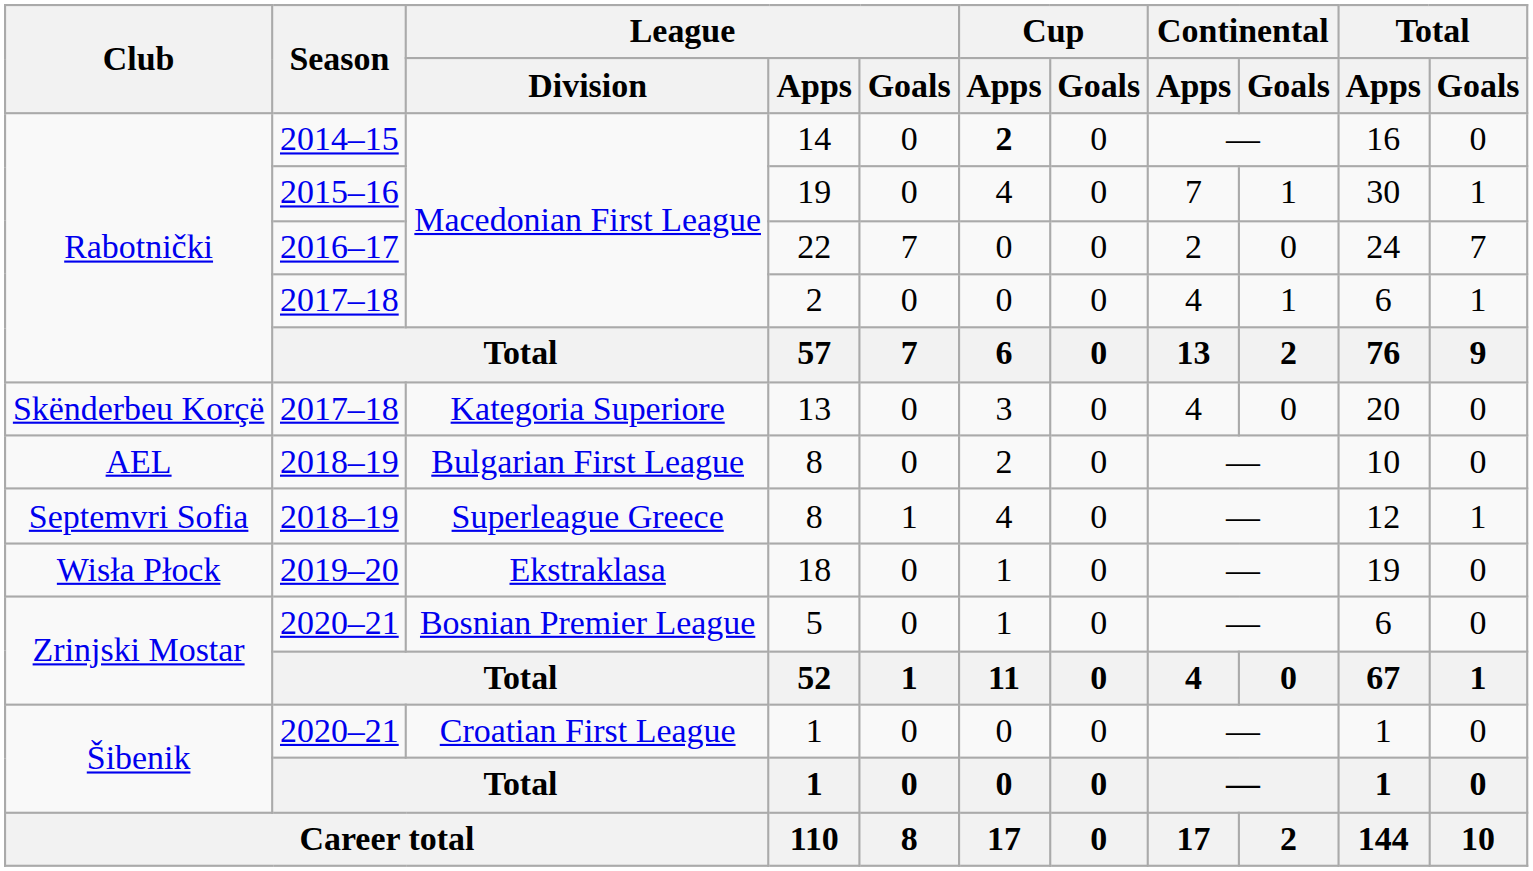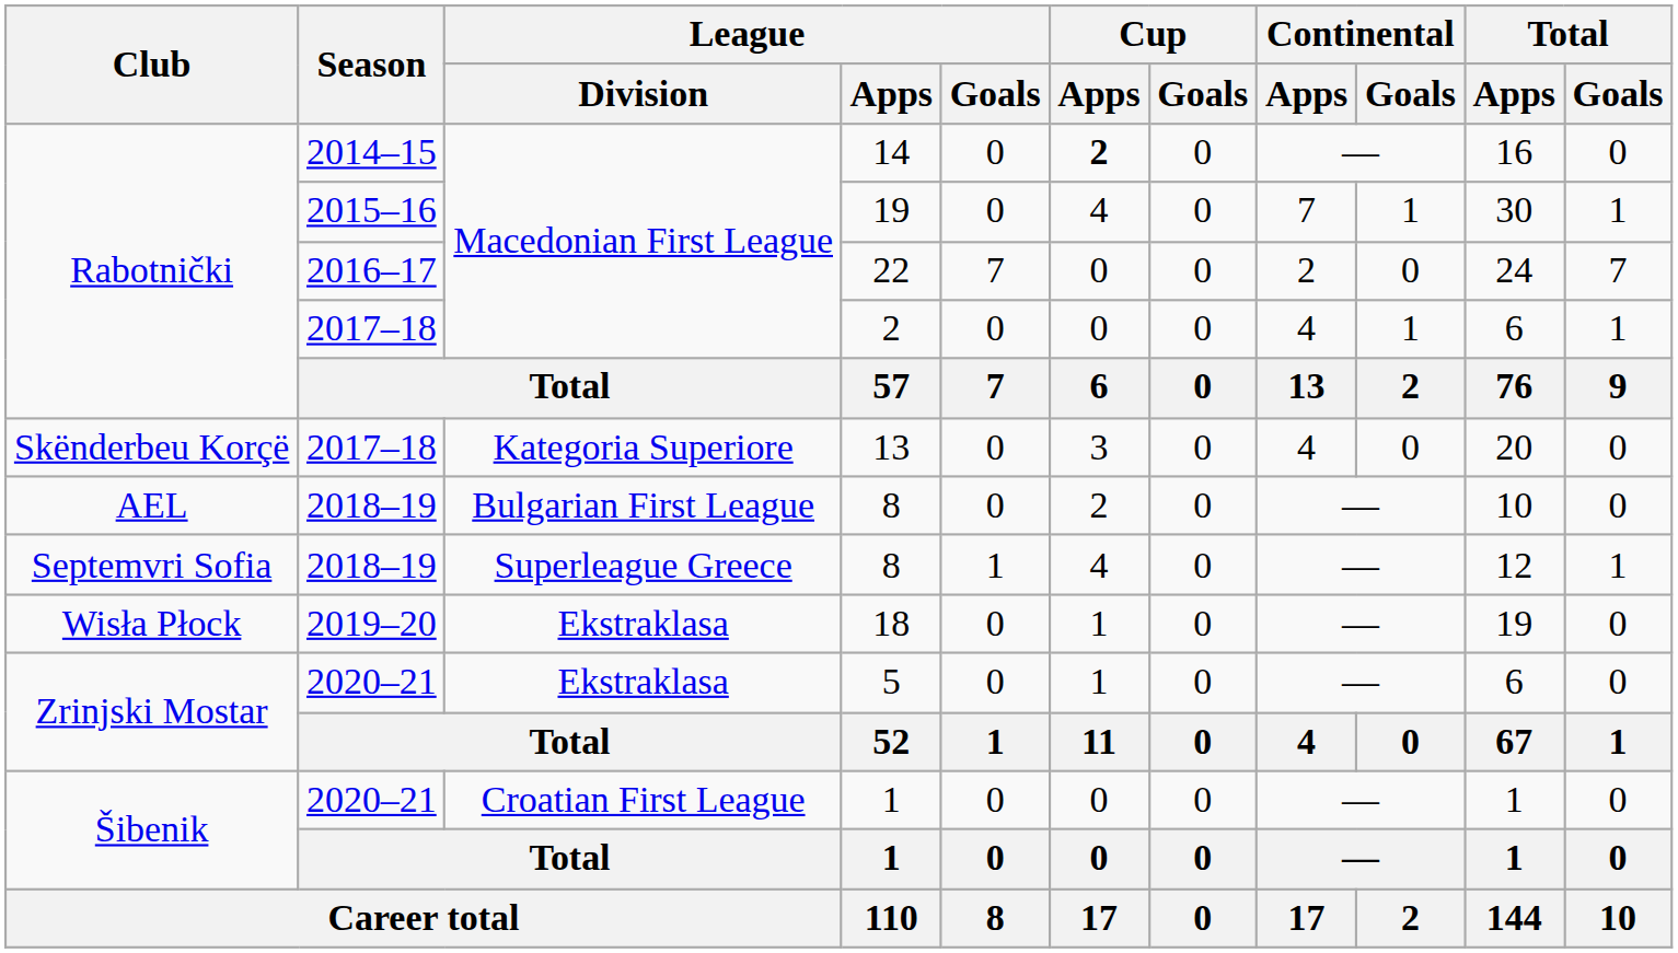5 | League / Division: Bosnian Premier League -> Ekstraklasa
